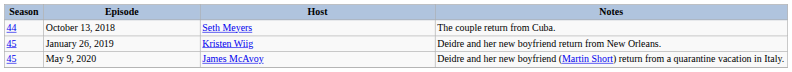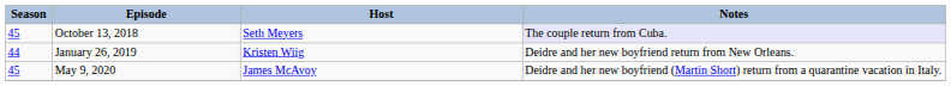October 13, 2018 | Season: 44 -> 45
October 13, 2018 | Notes: no background -> lavender background
January 26, 2019 | Season: 45 -> 44
